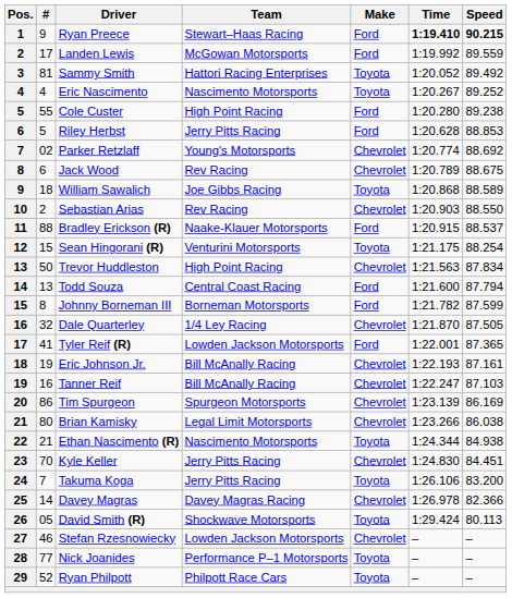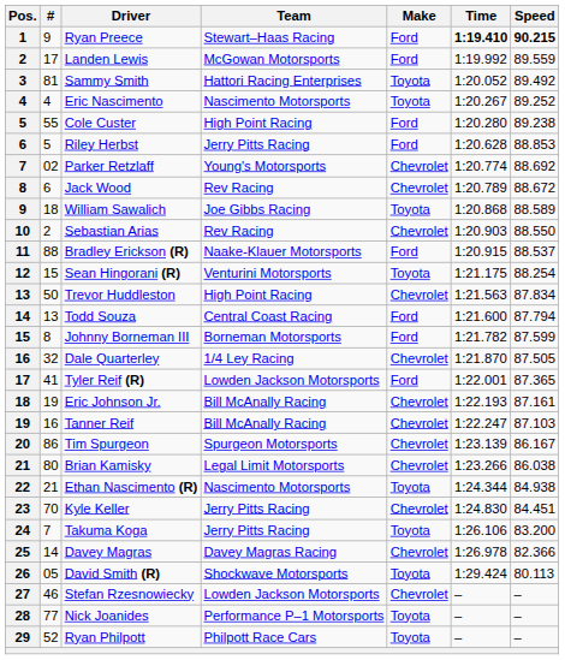Jack Wood | Speed: 88.675 -> 88.672
Tim Spurgeon | Speed: 86.169 -> 86.167
